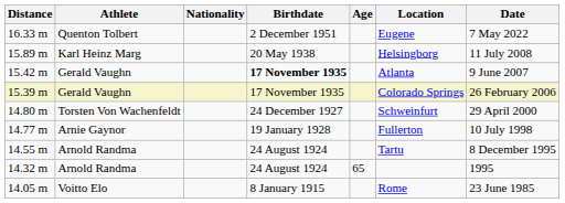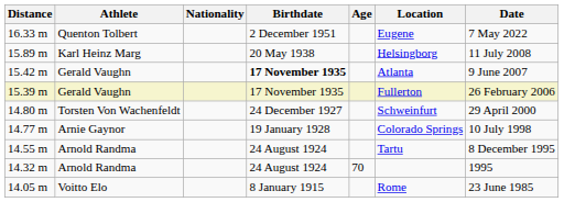15.39 m | Location: Colorado Springs -> Fullerton
14.77 m | Location: Fullerton -> Colorado Springs
14.32 m | Age: 65 -> 70
